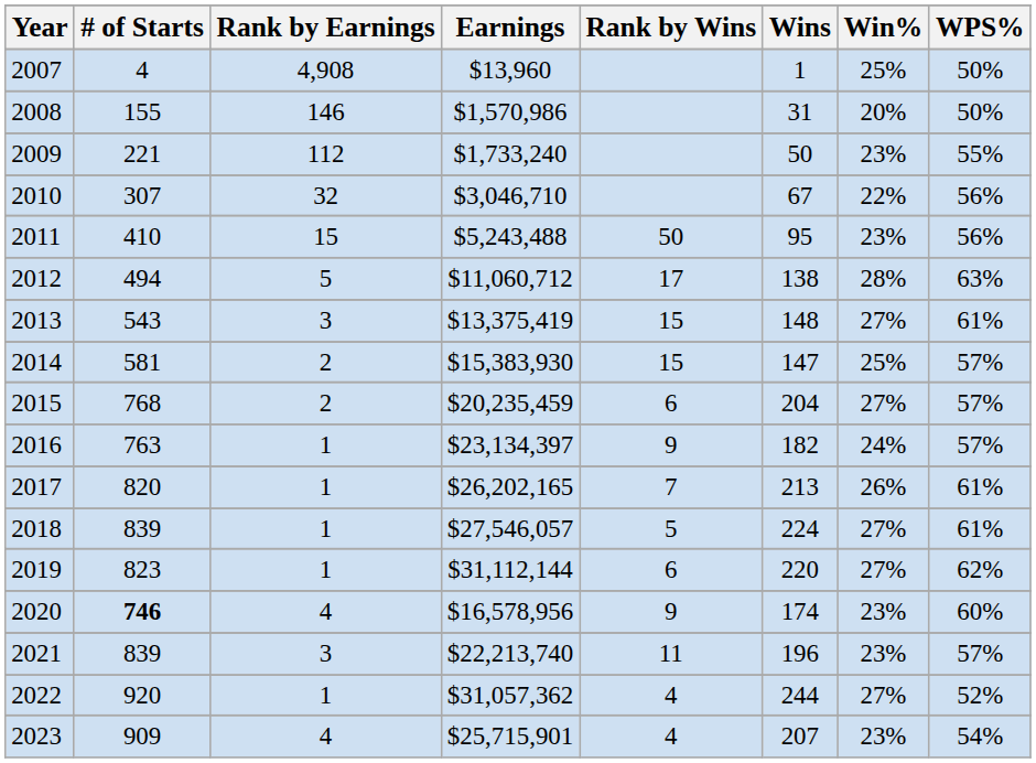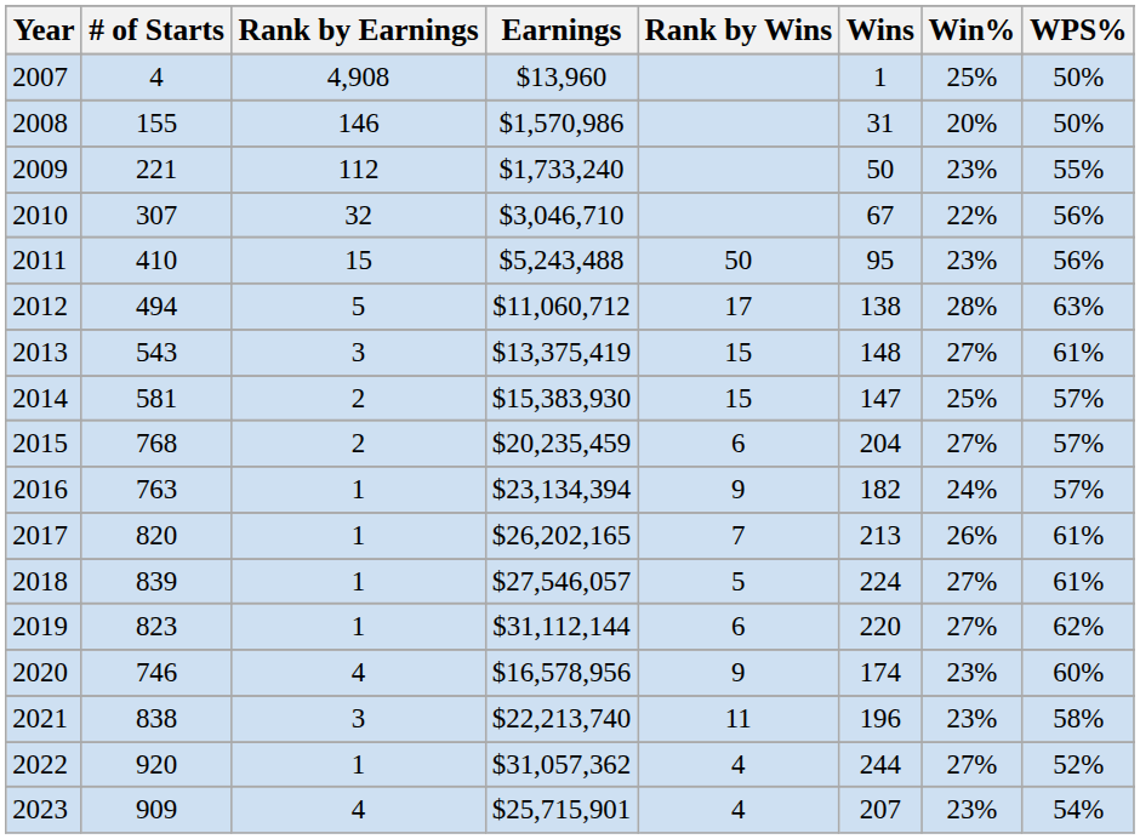2016 | Earnings: $23,134,397 -> $23,134,394
2020 | # of Starts: bold -> normal
2021 | # of Starts: 839 -> 838
2021 | WPS%: 57% -> 58%
